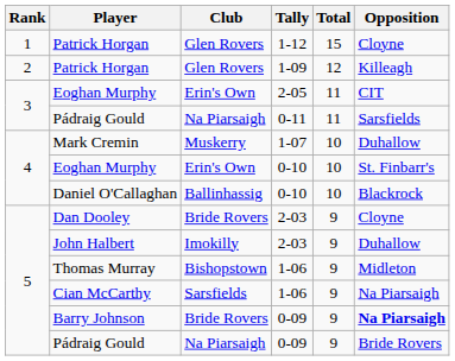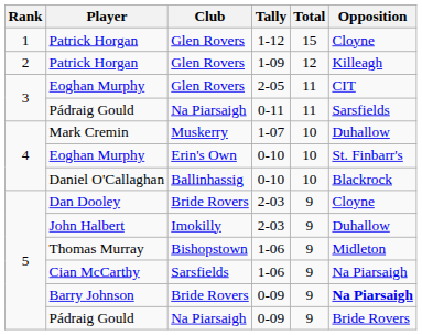Eoghan Murphy / 2-05 | Club: Erin's Own -> Glen Rovers
